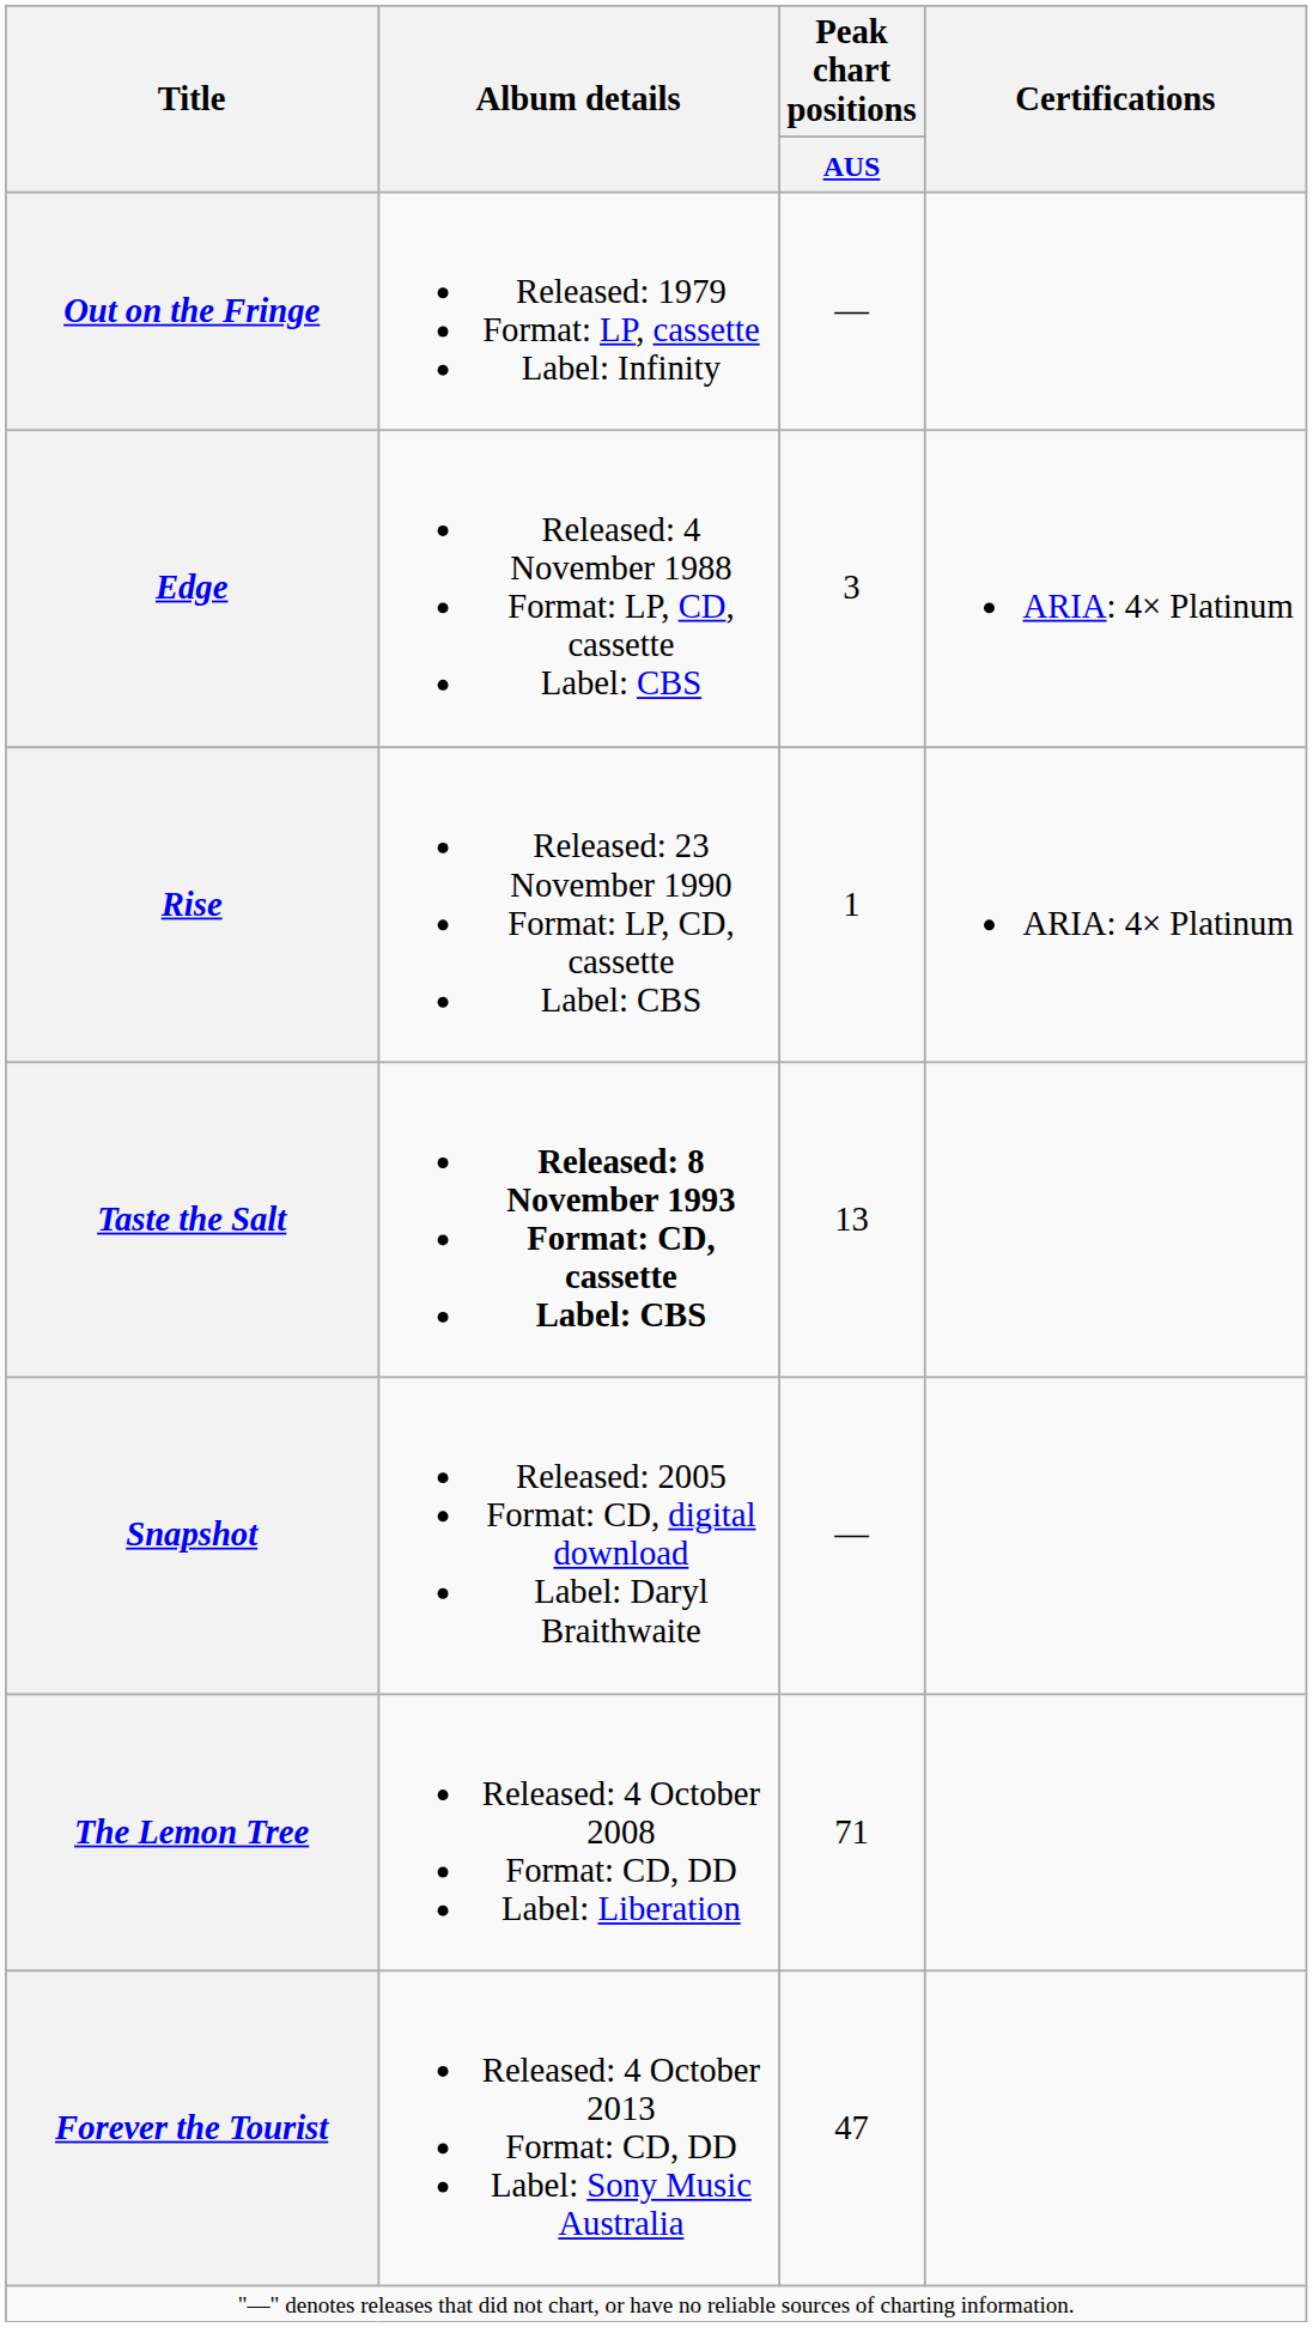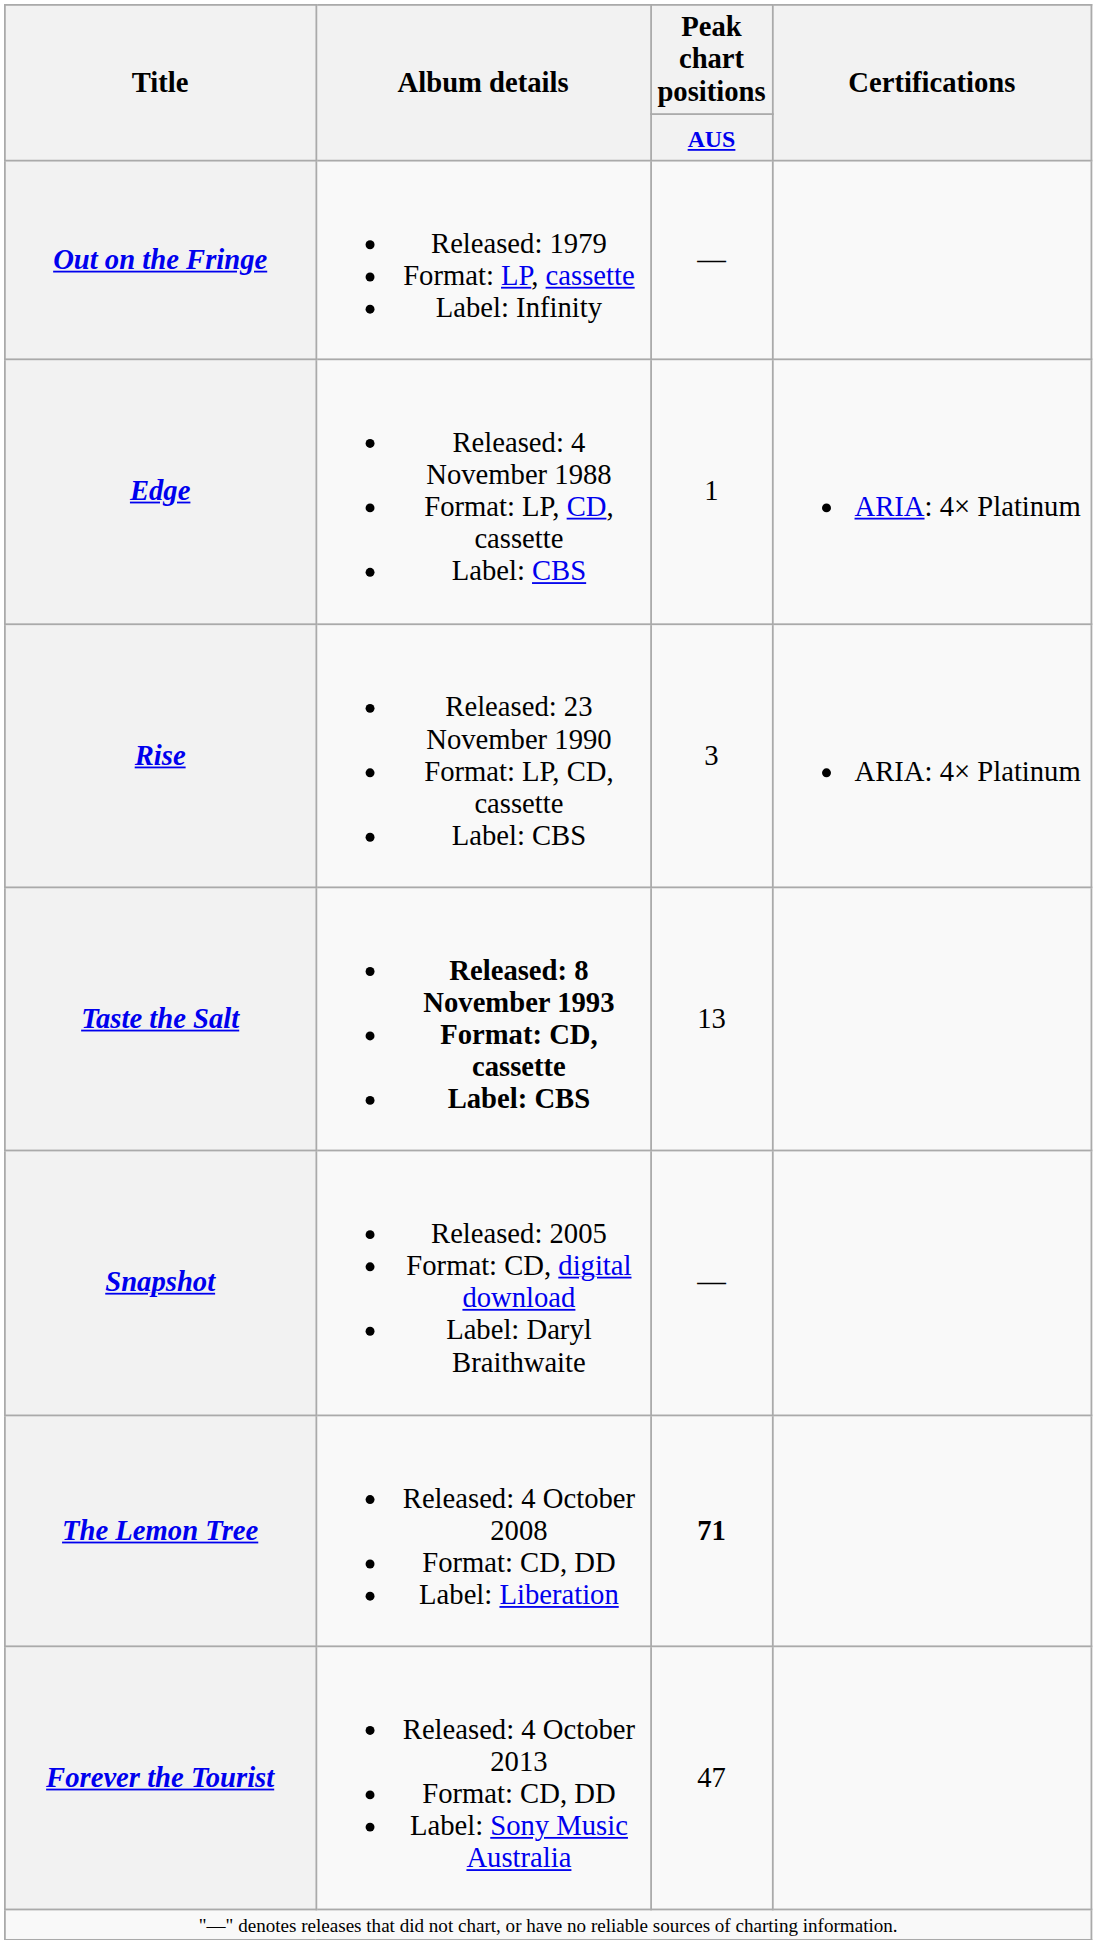Edge | Peak chart positions / AUS: 3 -> 1
Rise | Peak chart positions / AUS: 1 -> 3
The Lemon Tree | Peak chart positions / AUS: normal -> bold
